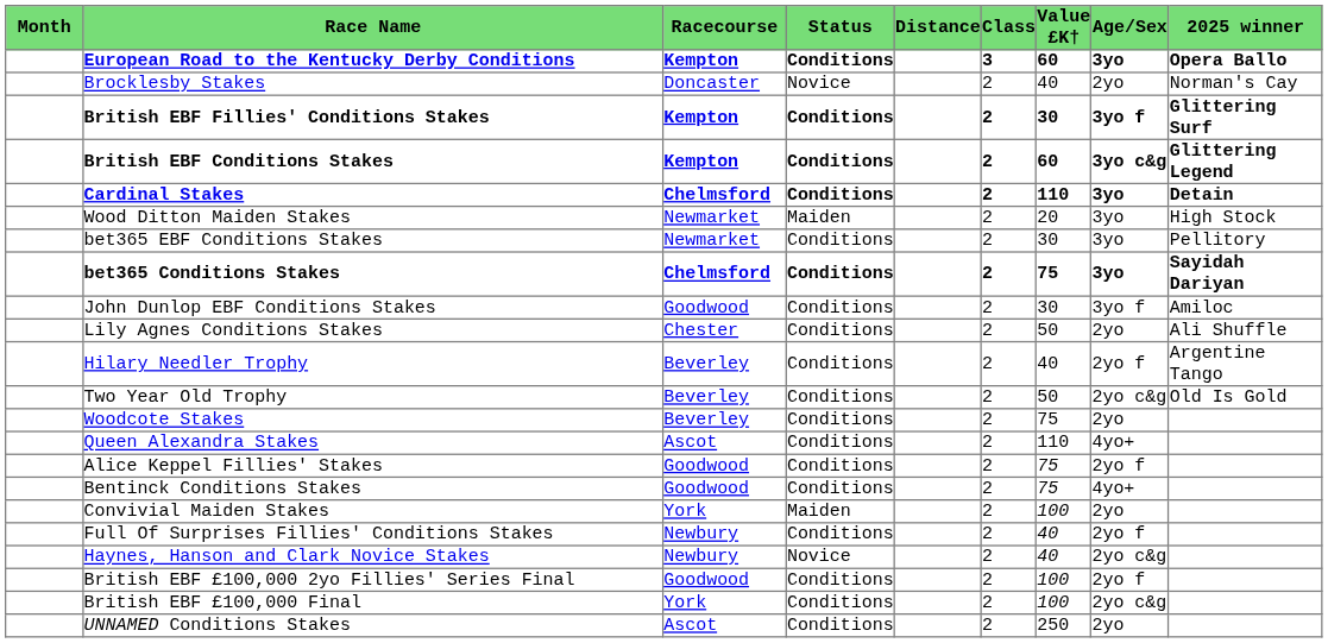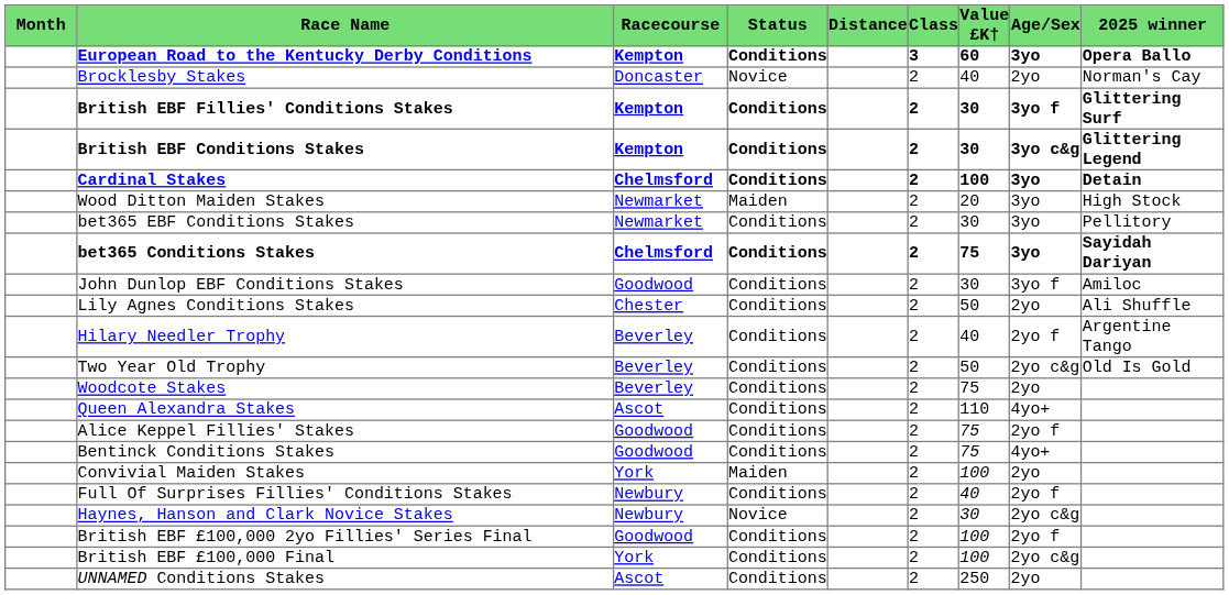British EBF Conditions Stakes | Value £K†: 60 -> 30
Cardinal Stakes | Value £K†: 110 -> 100
Haynes, Hanson and Clark Novice Stakes | Value £K†: 40 -> 30
